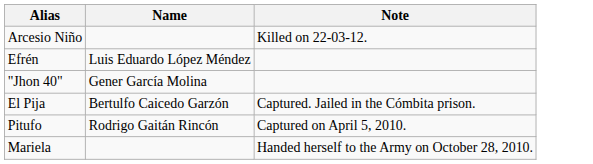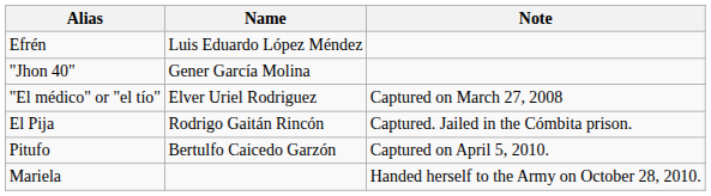- row: Arcesio Niño | Killed on 22-03-12.
+ row: "El médico" or "el tío" | Elver Uriel Rodriguez | Captured on March 27, 2008
El Pija | Name: Bertulfo Caicedo Garzón -> Rodrigo Gaitán Rincón
Pitufo | Name: Rodrigo Gaitán Rincón -> Bertulfo Caicedo Garzón
